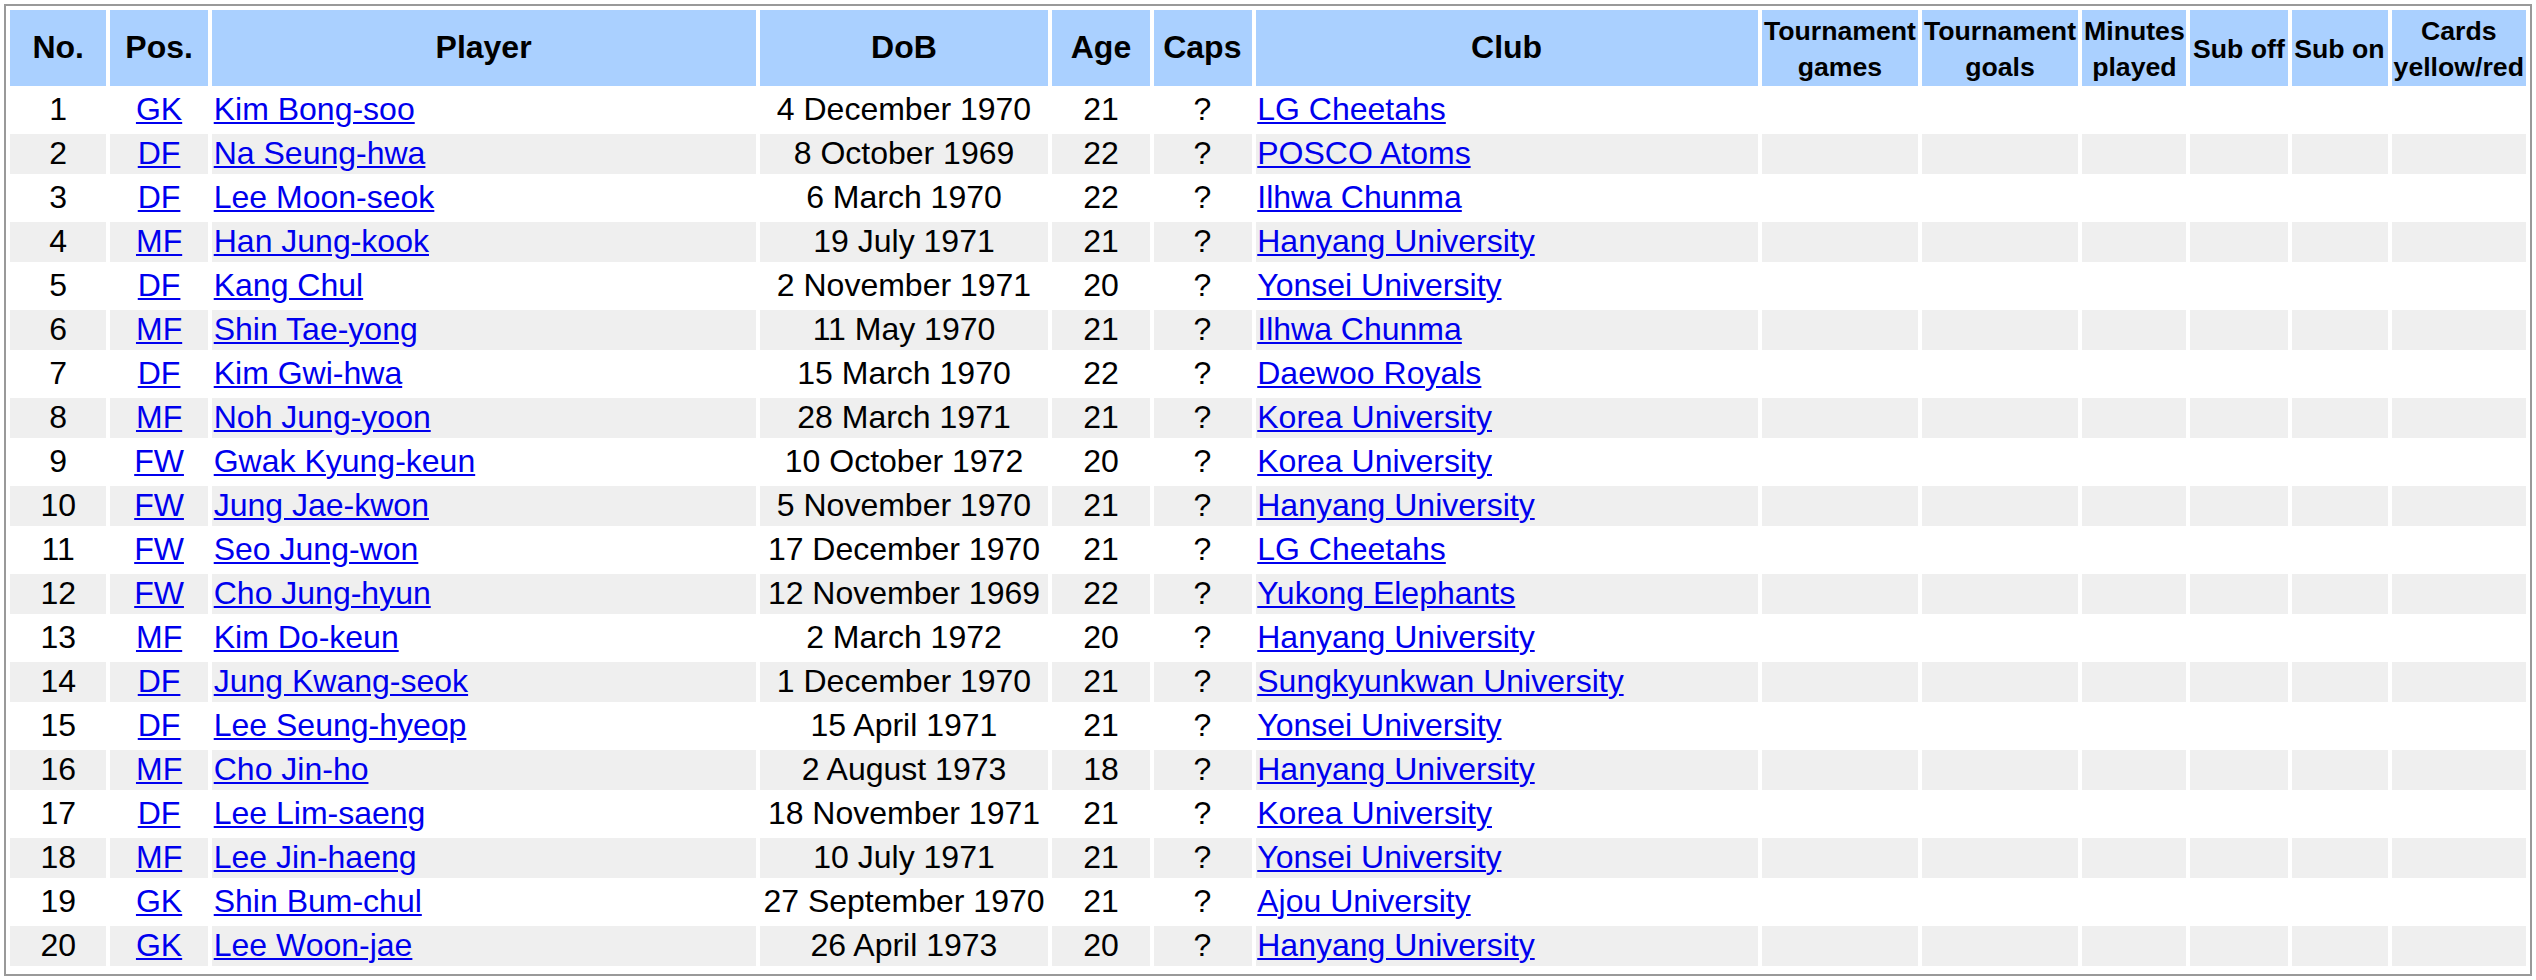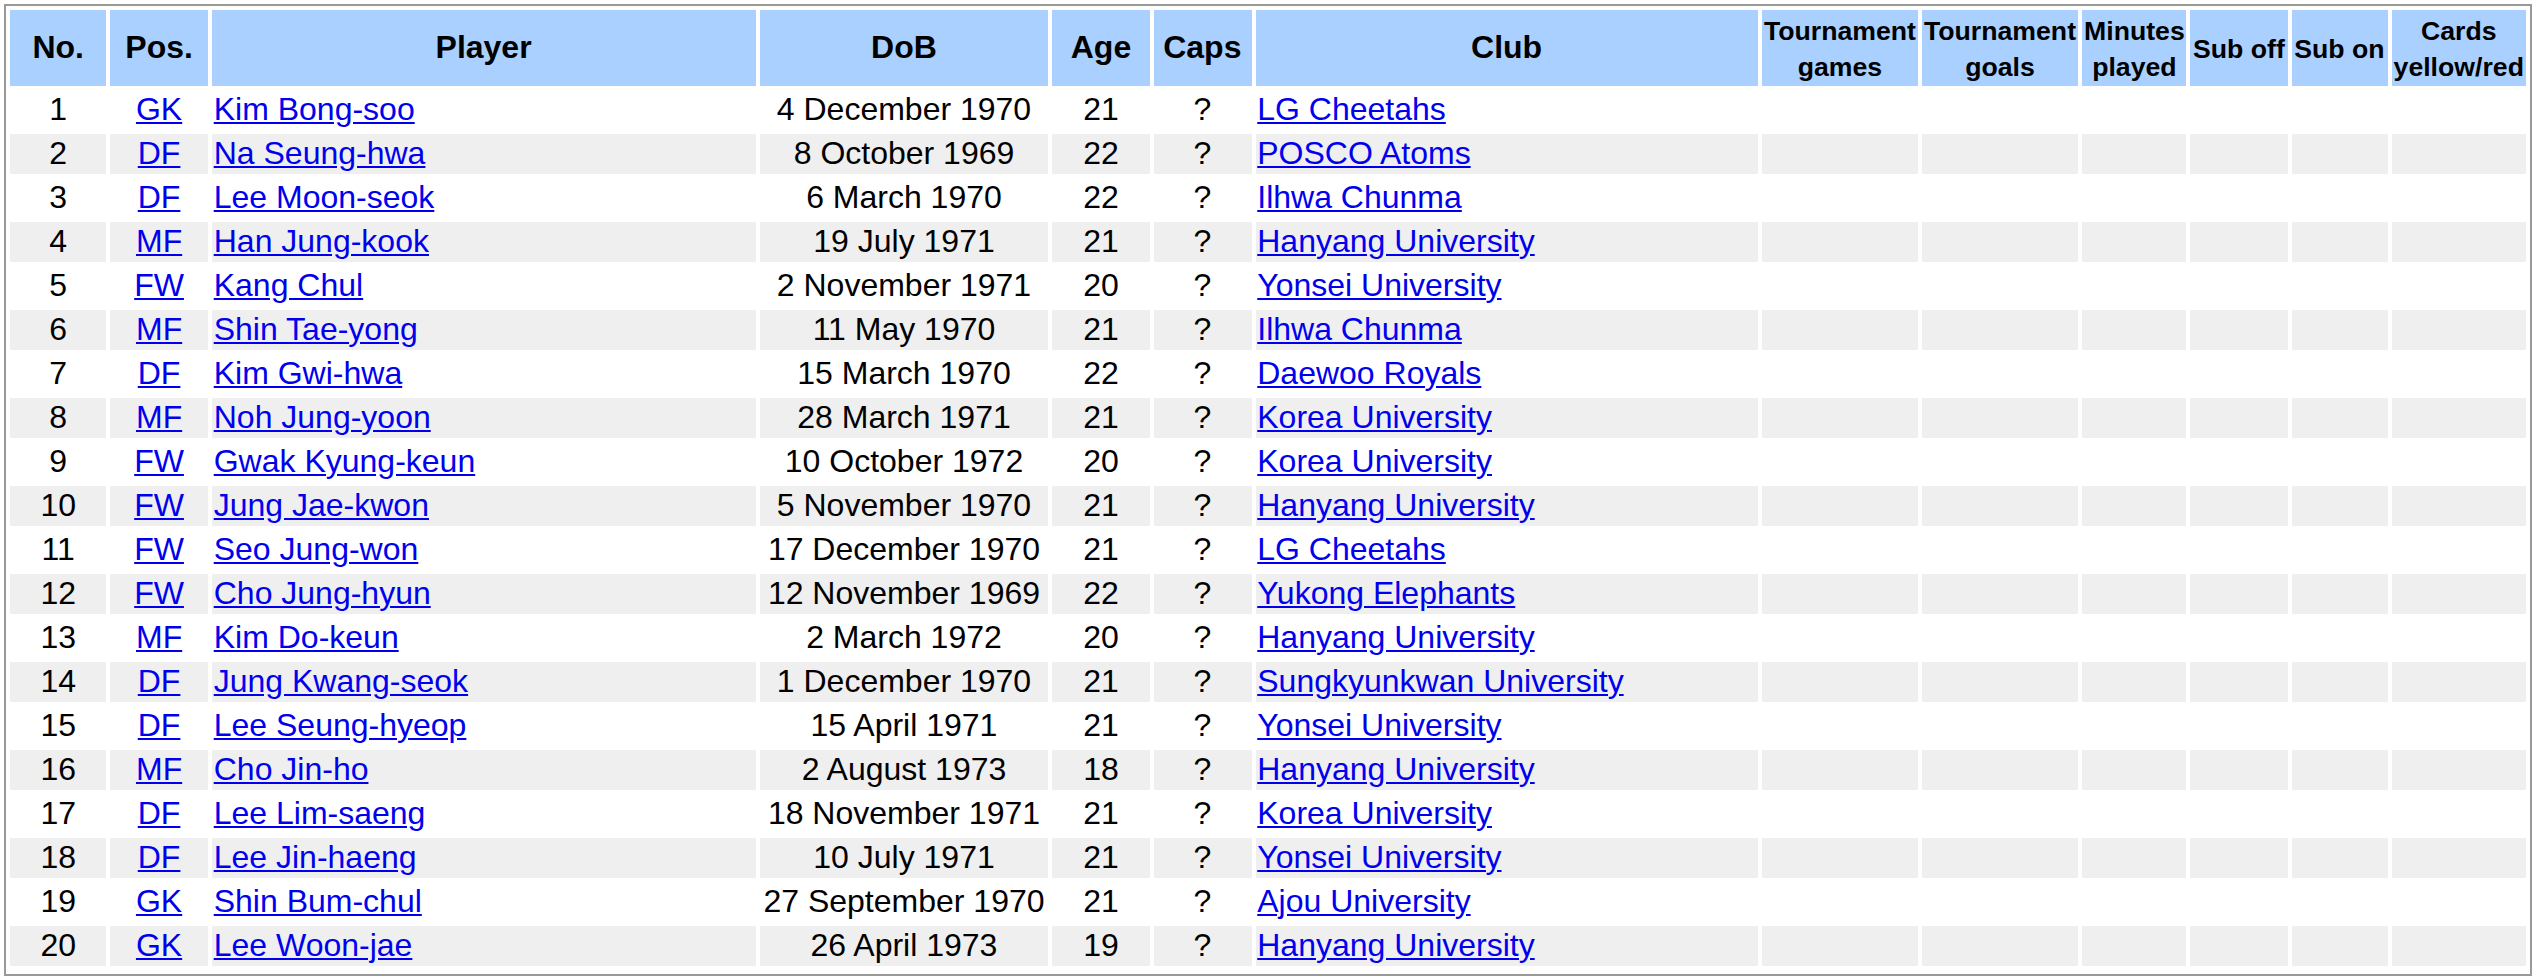Kang Chul | Pos.: DF -> FW
Lee Jin-haeng | Pos.: MF -> DF
Lee Woon-jae | Age: 20 -> 19
